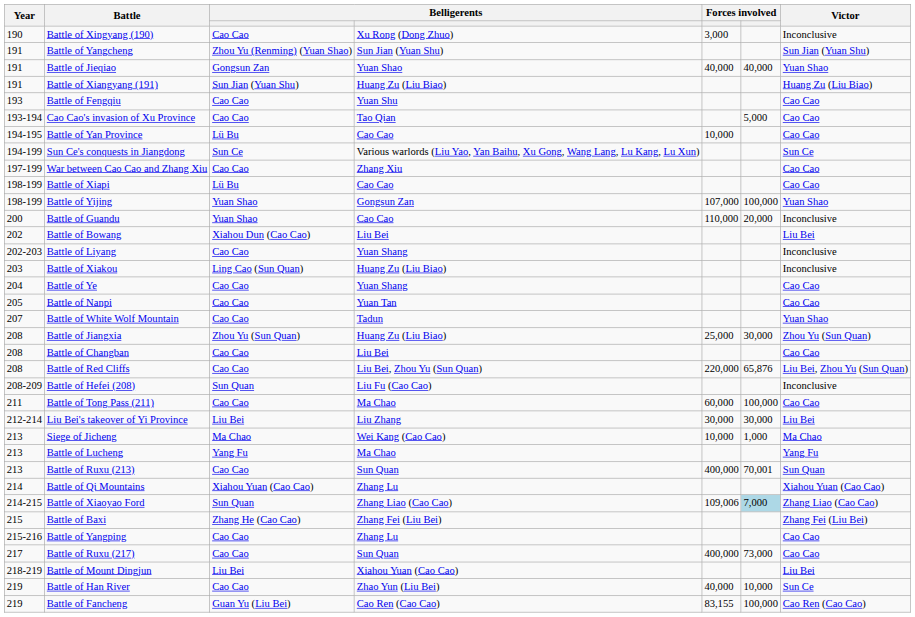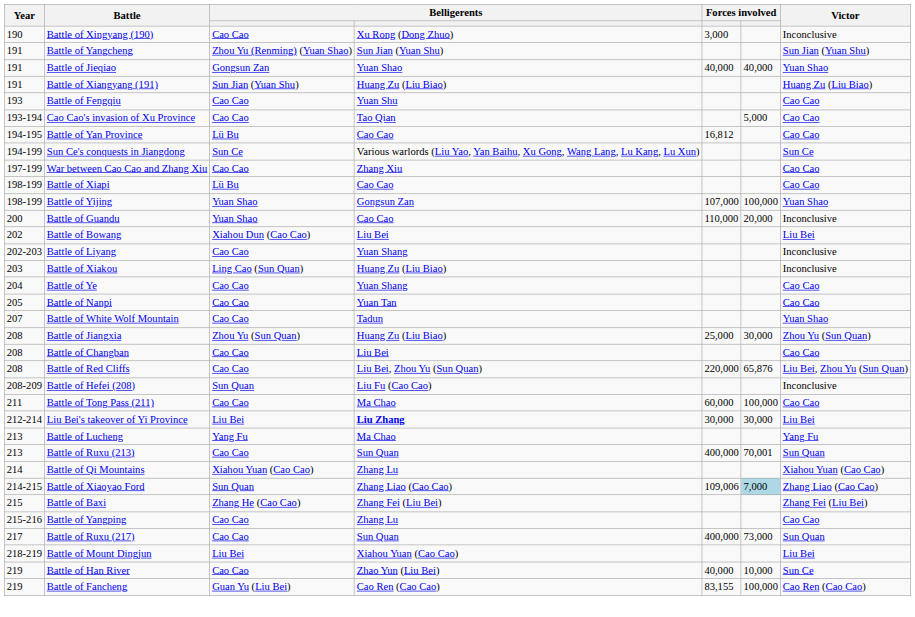Battle of Yan Province | column 5: 10,000 -> 16,812
Liu Bei's takeover of Yi Province | column 4: normal -> bold
- row: 213 | Siege of Jicheng | Ma Chao | Wei Kang (Cao Cao) | 10,000 | 1,000 | Ma Chao
Battle of Ruxu (217) | Victor: Cao Cao -> Sun Quan
